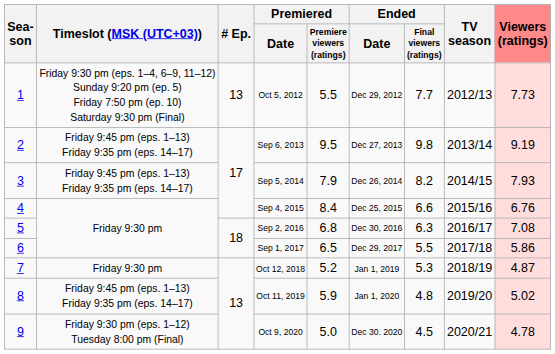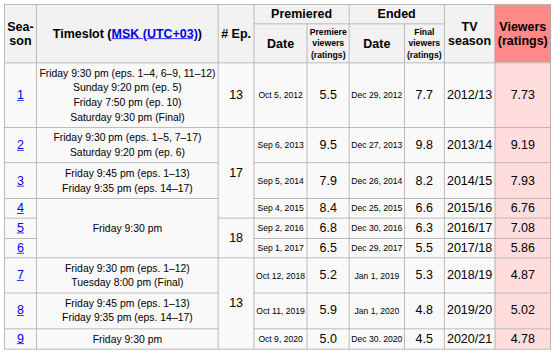Sep 6, 2013 | Timeslot (MSK (UTC+03)): Friday 9:45 pm (eps. 1–13) Friday 9:35 pm (eps. 14–17) -> Friday 9:30 pm (eps. 1–5, 7–17) Saturday 9:20 pm (ep. 6)
Oct 12, 2018 | Timeslot (MSK (UTC+03)): Friday 9:30 pm -> Friday 9:30 pm (eps. 1–12) Tuesday 8:00 pm (Final)
Oct 9, 2020 | Timeslot (MSK (UTC+03)): Friday 9:30 pm (eps. 1–12) Tuesday 8:00 pm (Final) -> Friday 9:30 pm
